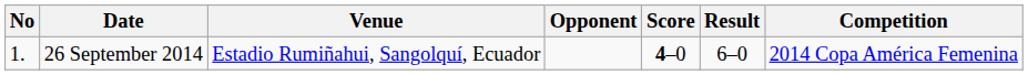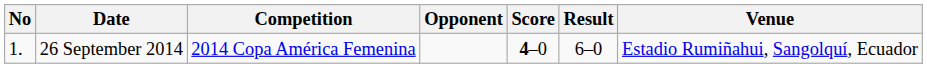columns swapped: Venue <-> Competition
